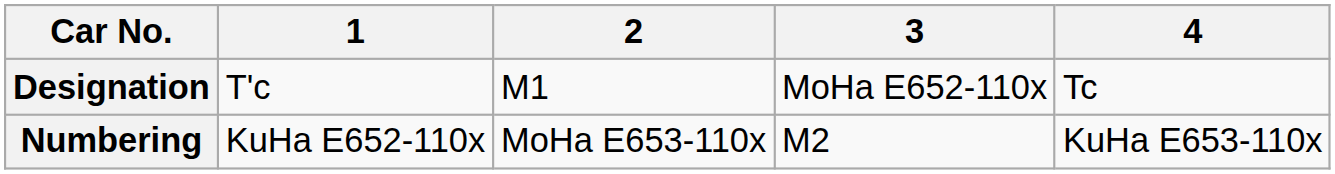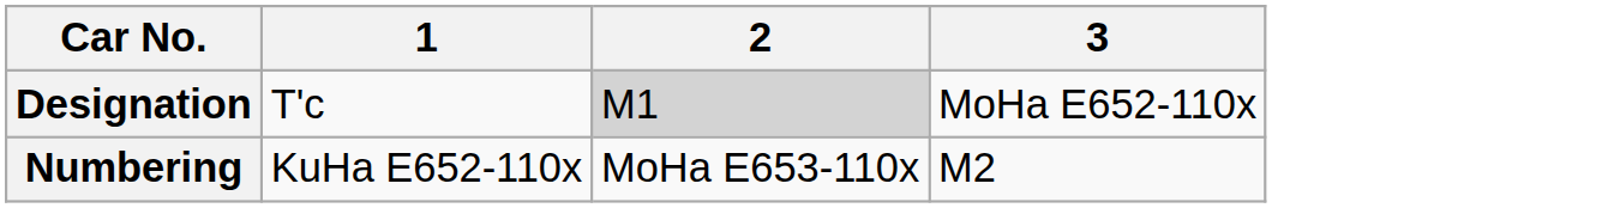- column: 4 | Tc | KuHa E653-110x
Designation | 2: no background -> lightgrey background
